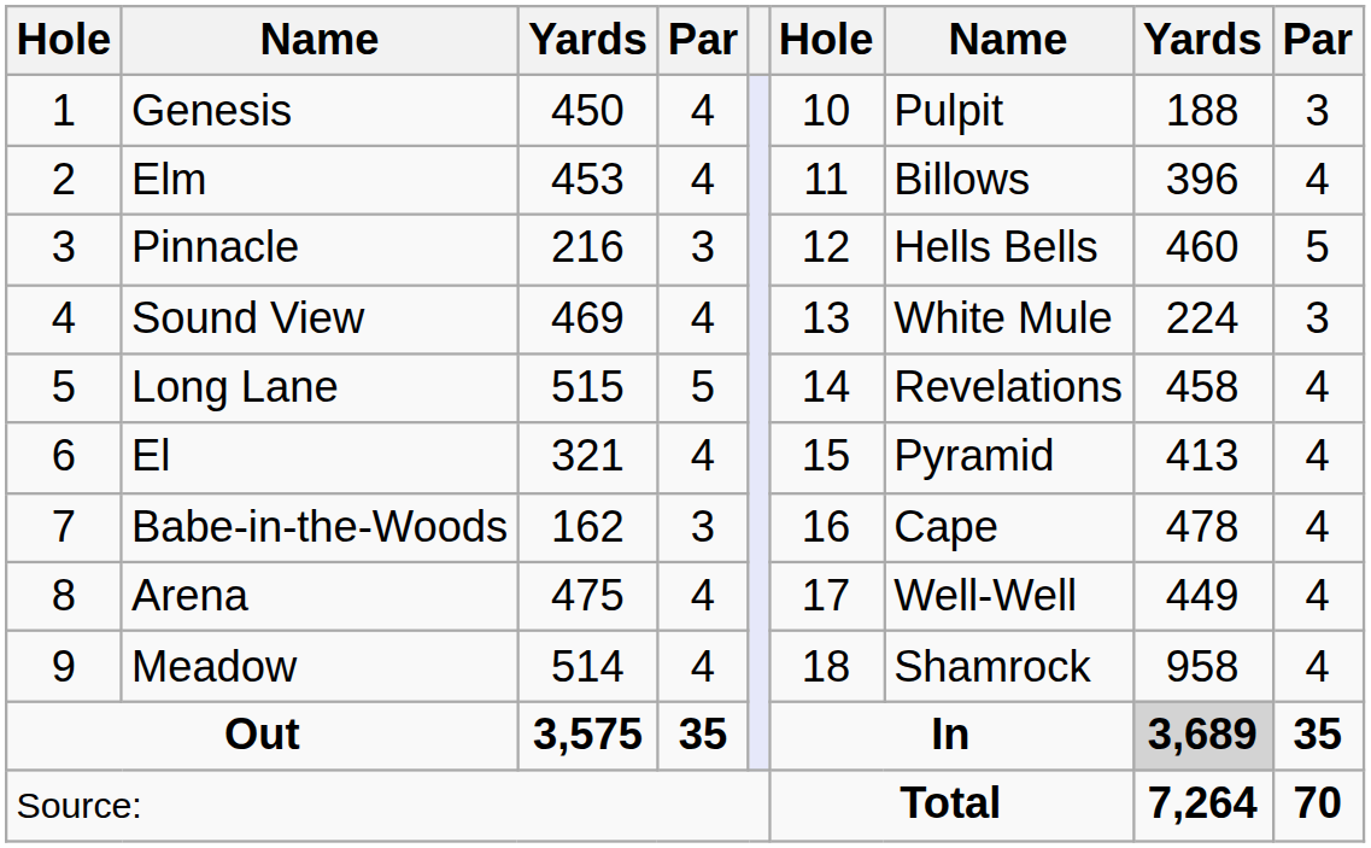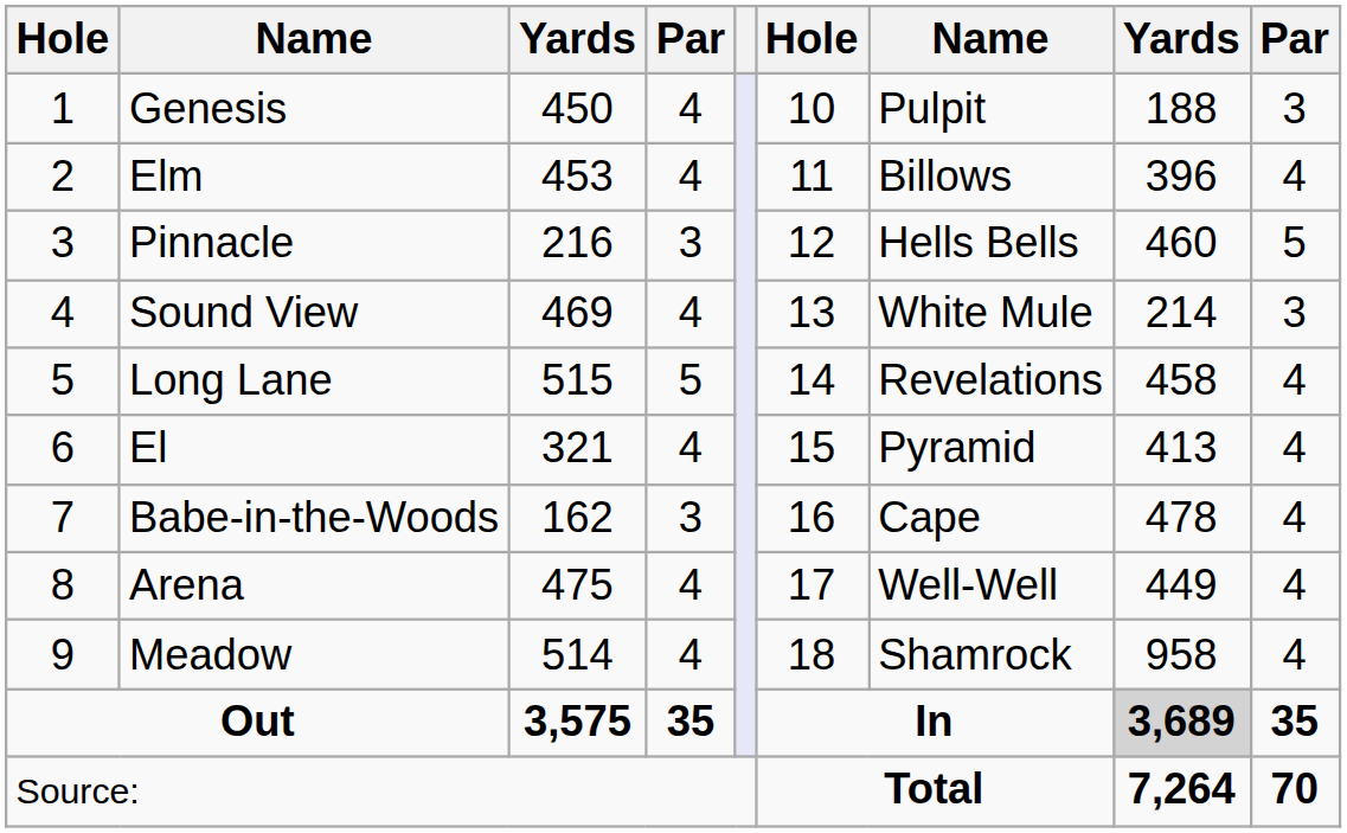Sound View | column 8: 224 -> 214
